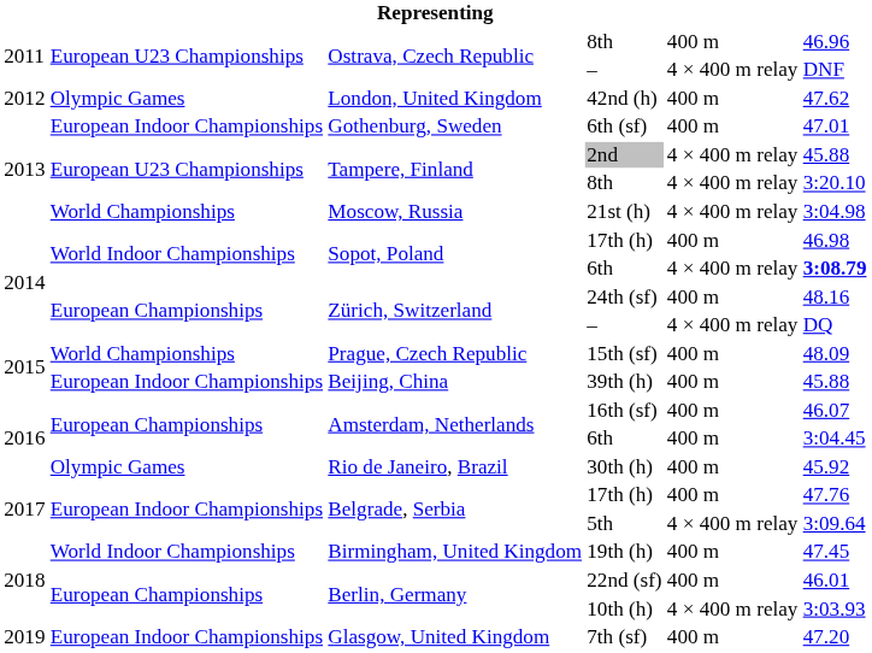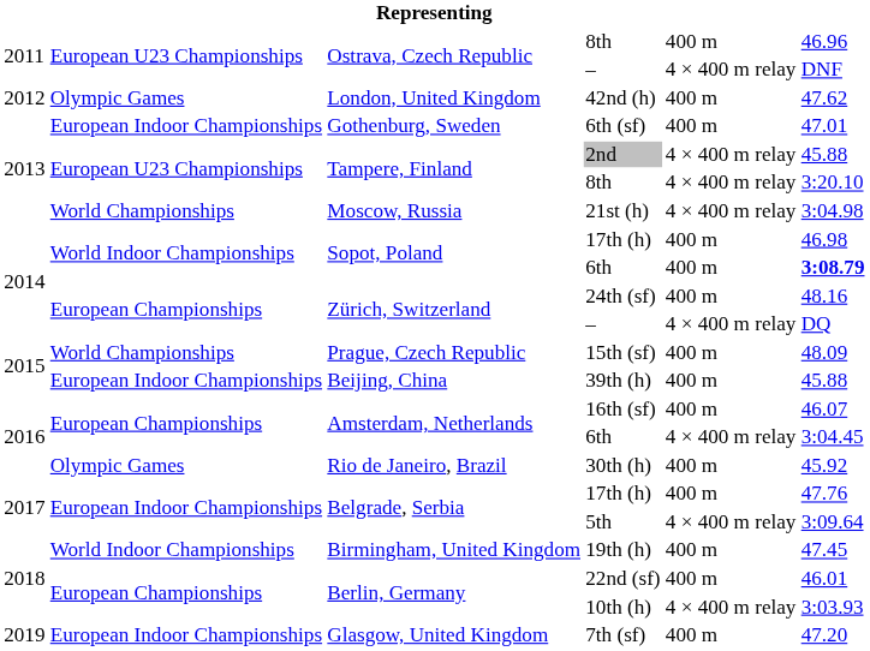Sopot, Poland / 6th | column 5: 4 × 400 m relay -> 400 m
Amsterdam, Netherlands / 6th | column 5: 400 m -> 4 × 400 m relay
